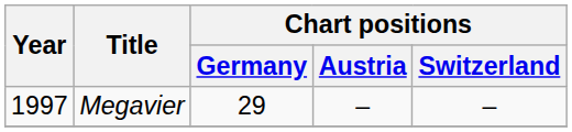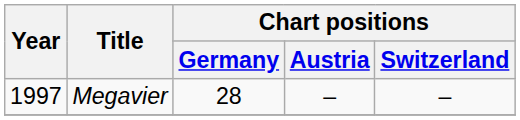Megavier | Chart positions / Germany: 29 -> 28
